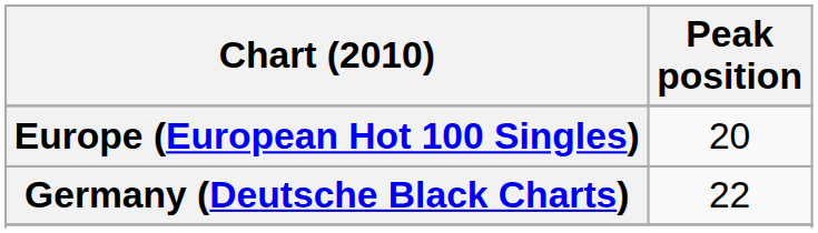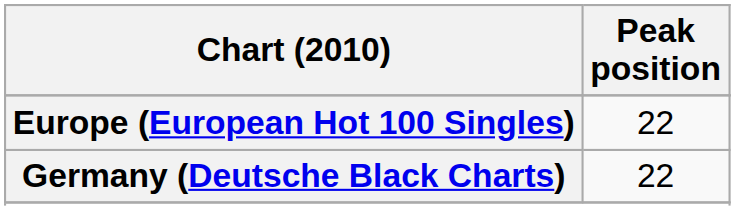Europe (European Hot 100 Singles) | Peak position: 20 -> 22
